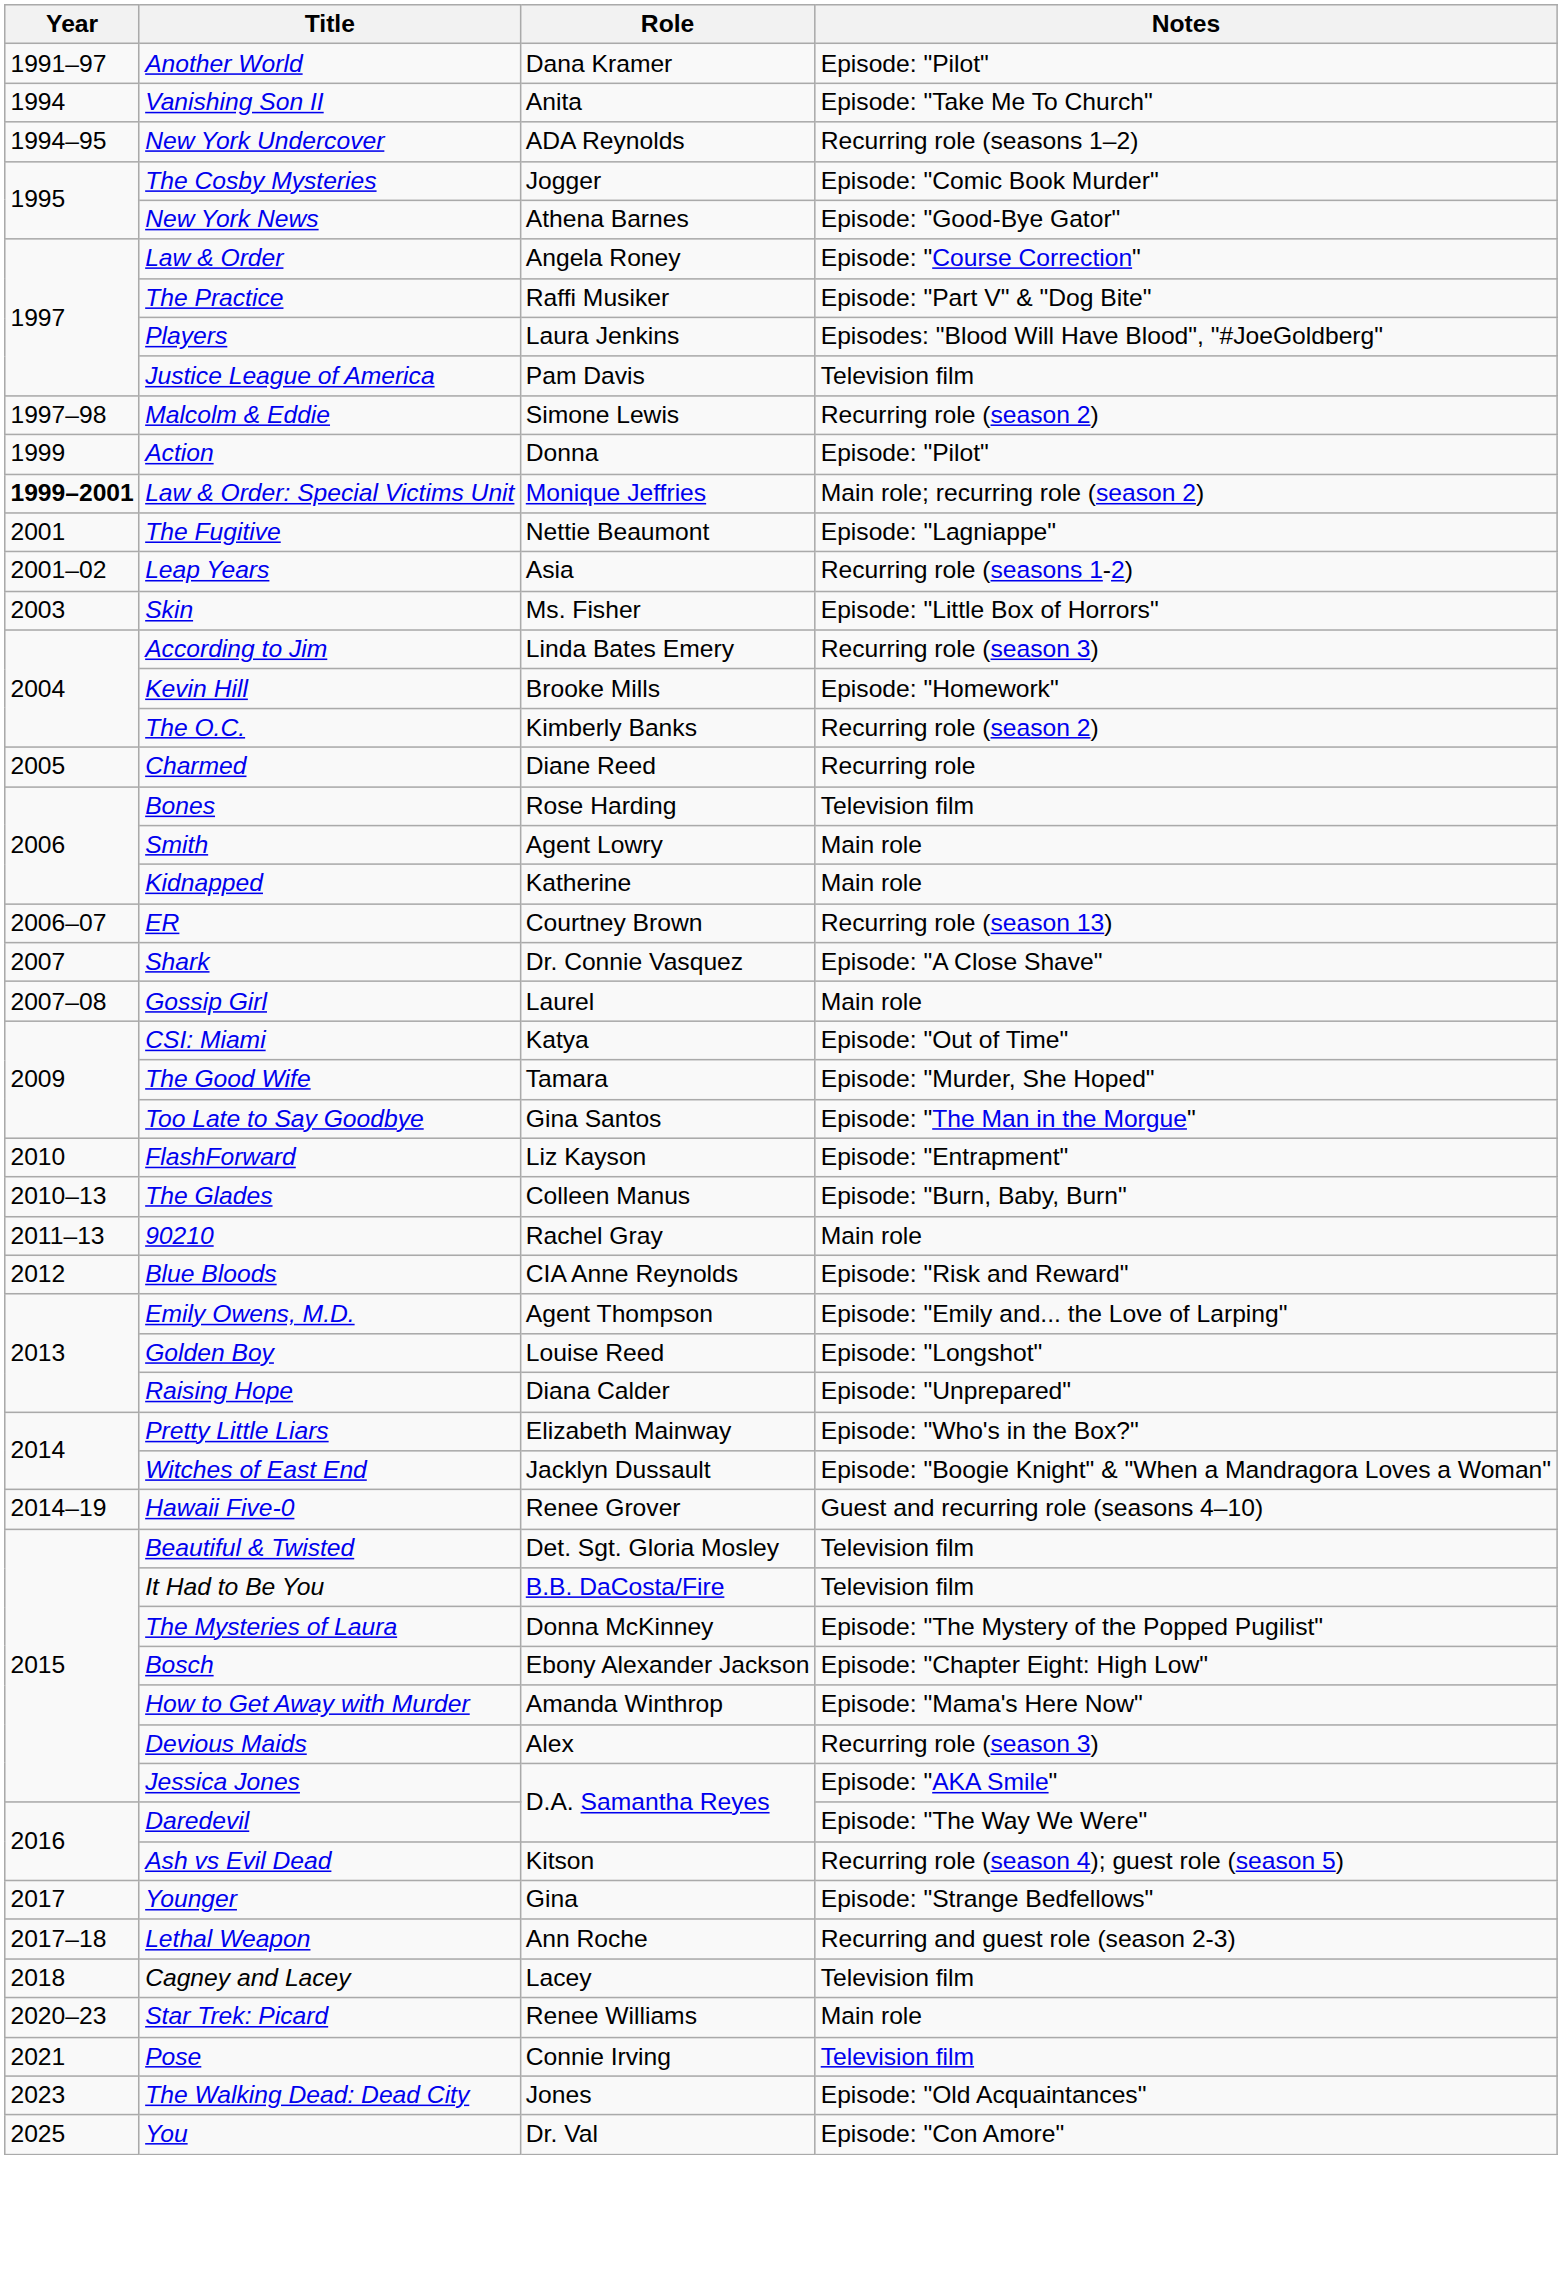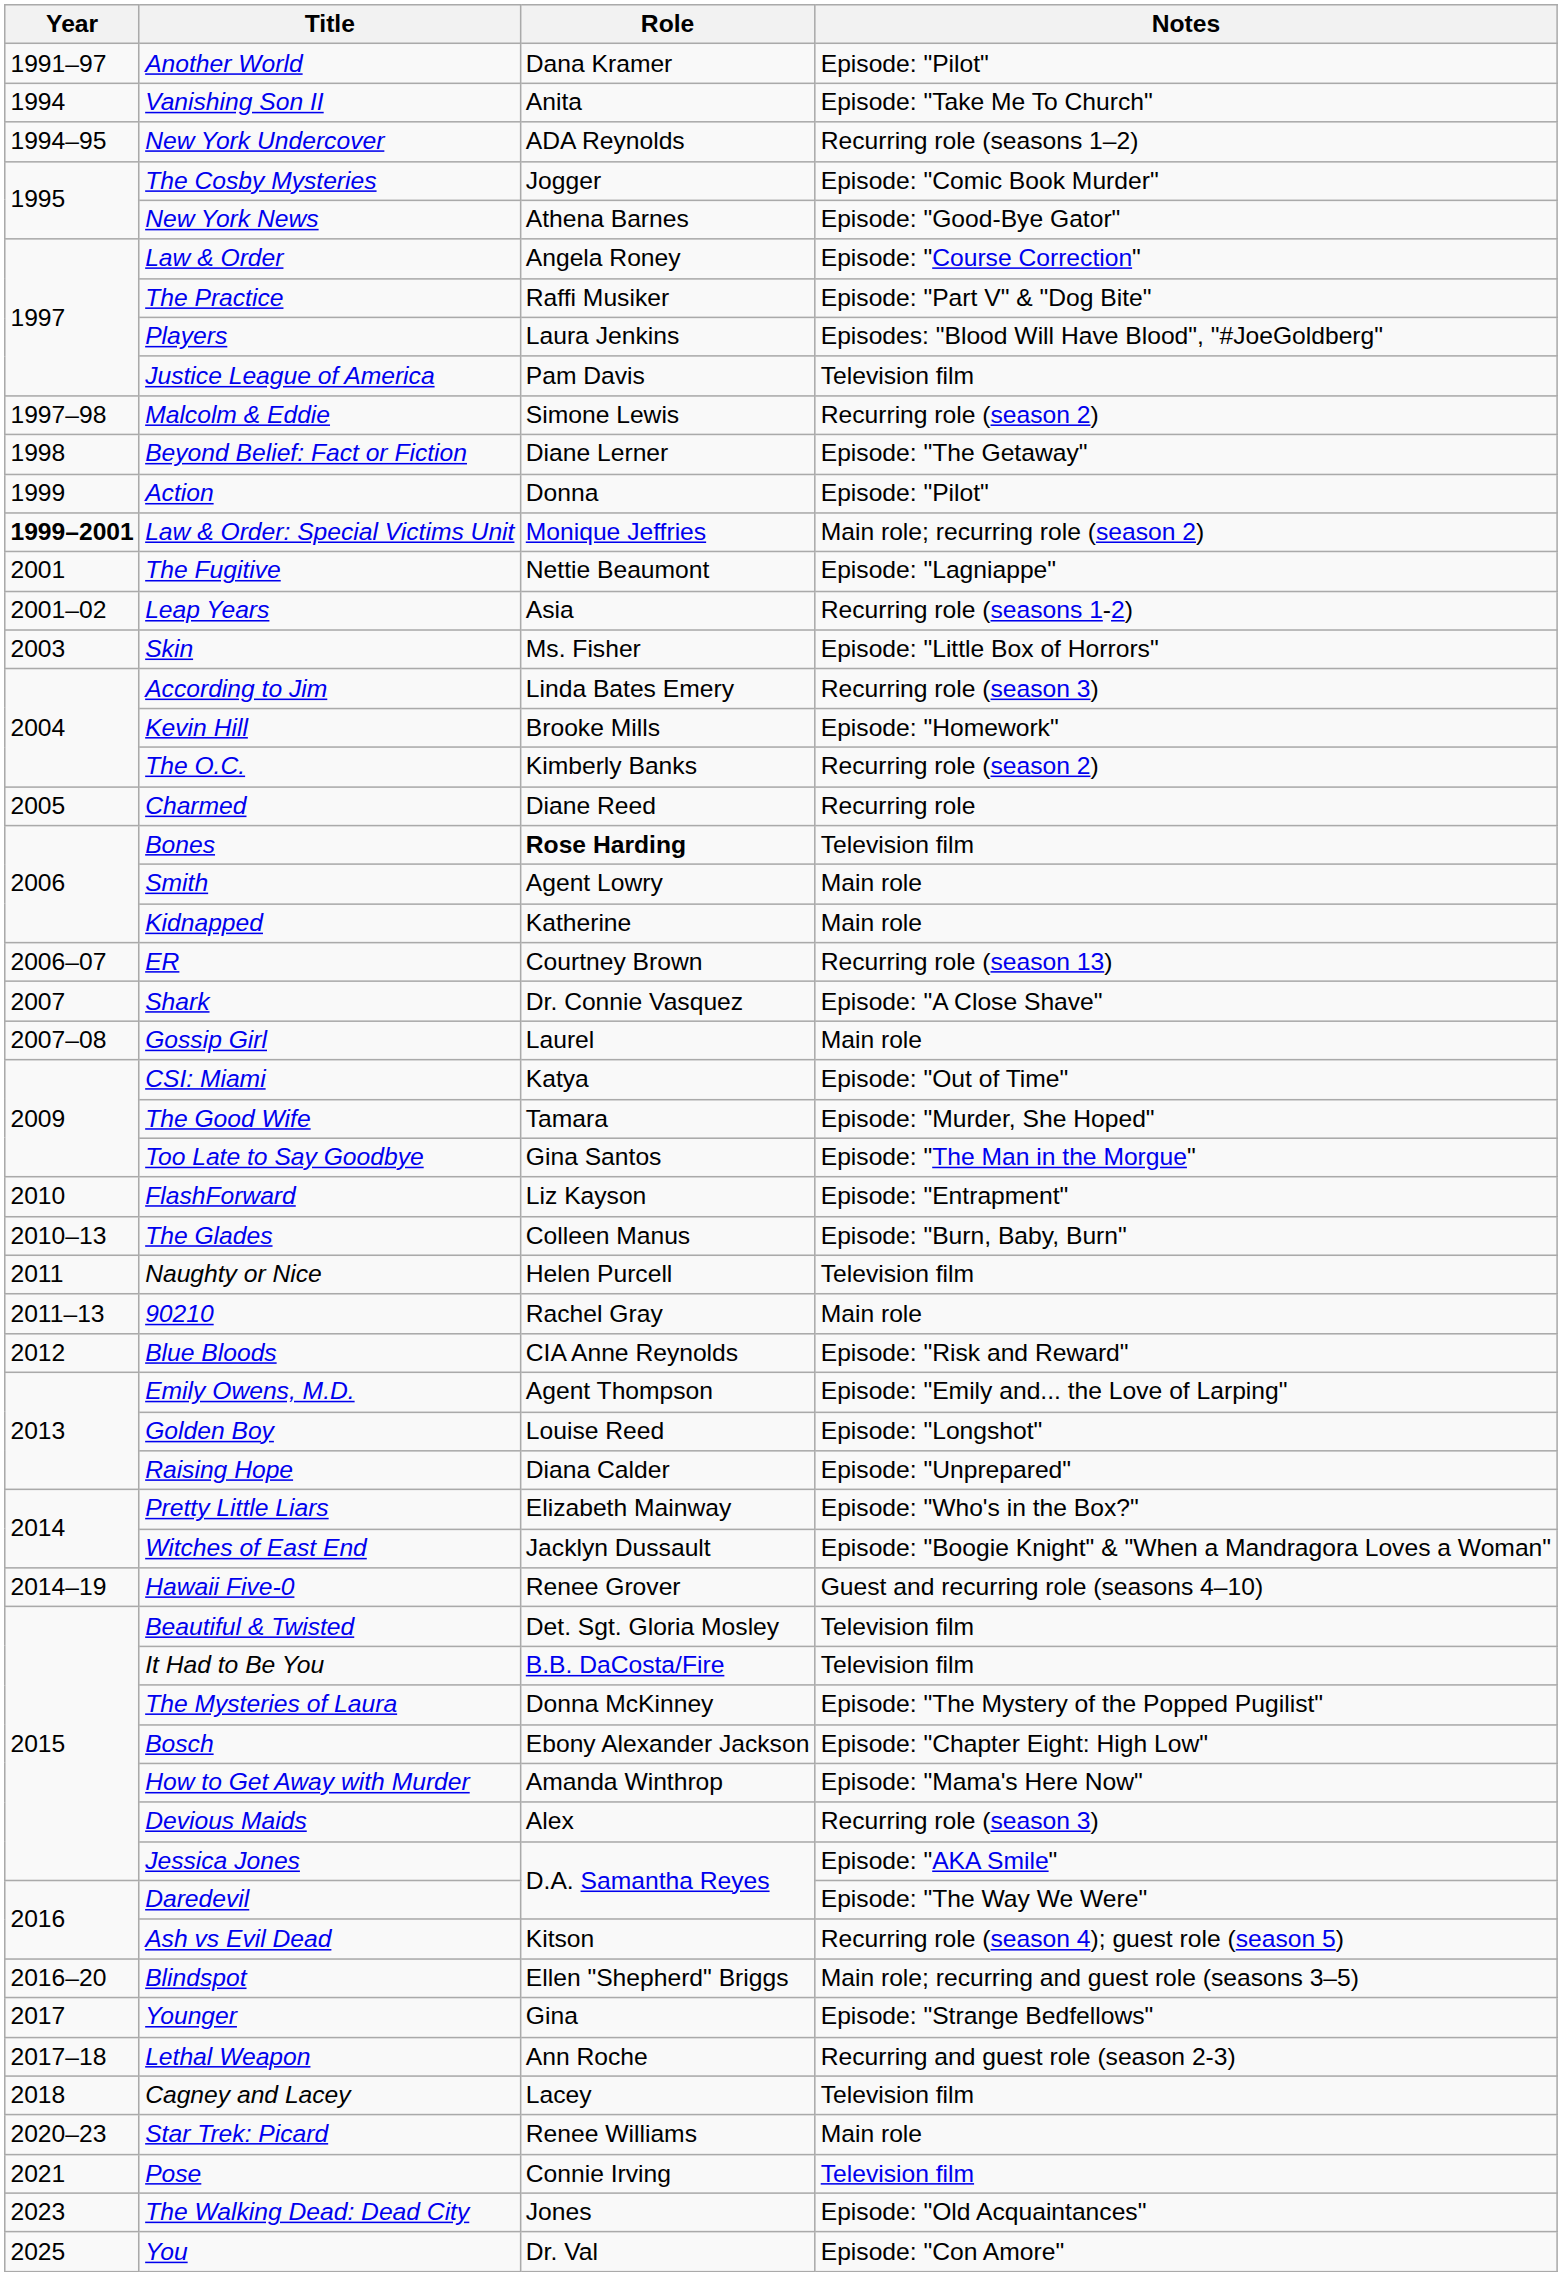+ row: 1998 | Beyond Belief: Fact or Fiction | Diane Lerner | Episode: "The Getaway"
Bones | Role: normal -> bold
+ row: 2011 | Naughty or Nice | Helen Purcell | Television film
+ row: 2016–20 | Blindspot | Ellen "Shepherd" Briggs | Main role; recurring and guest role (seasons 3–5)
